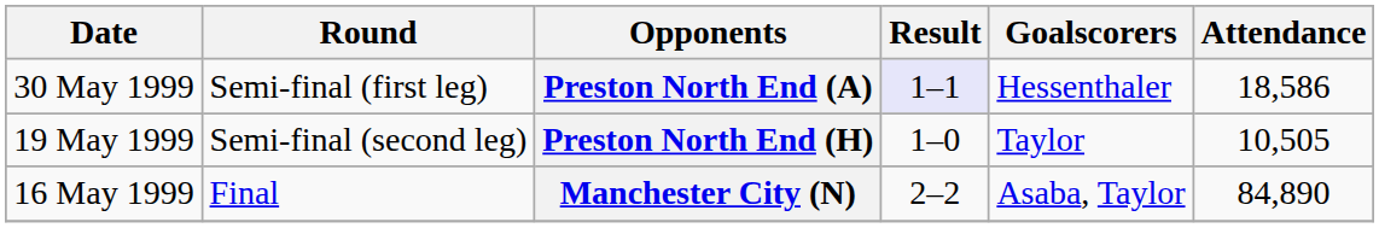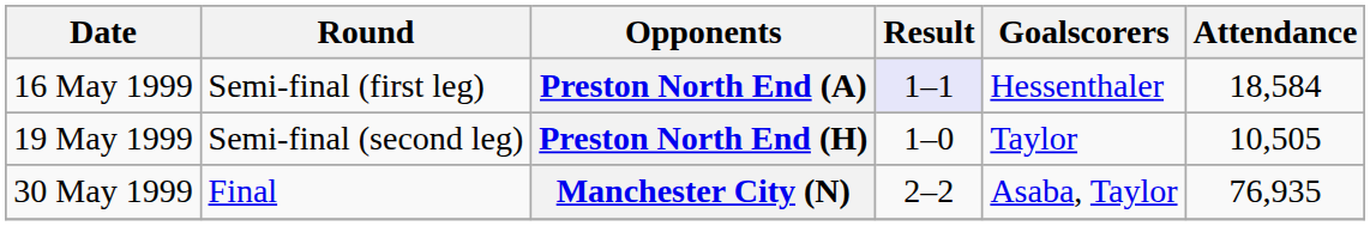Preston North End (A) | Date: 30 May 1999 -> 16 May 1999
Preston North End (A) | Attendance: 18,586 -> 18,584
Manchester City (N) | Date: 16 May 1999 -> 30 May 1999
Manchester City (N) | Attendance: 84,890 -> 76,935
